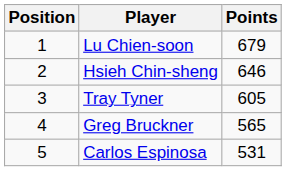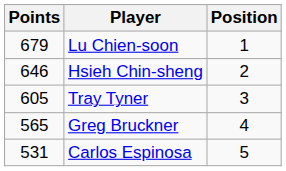columns swapped: Position <-> Points
